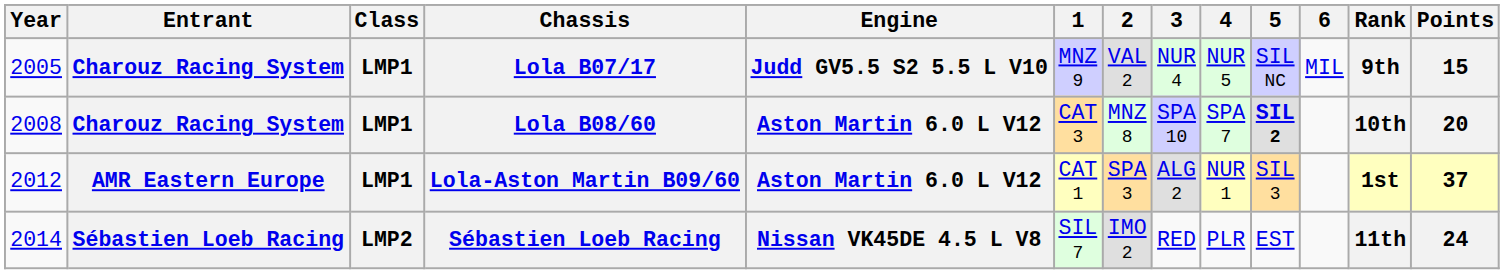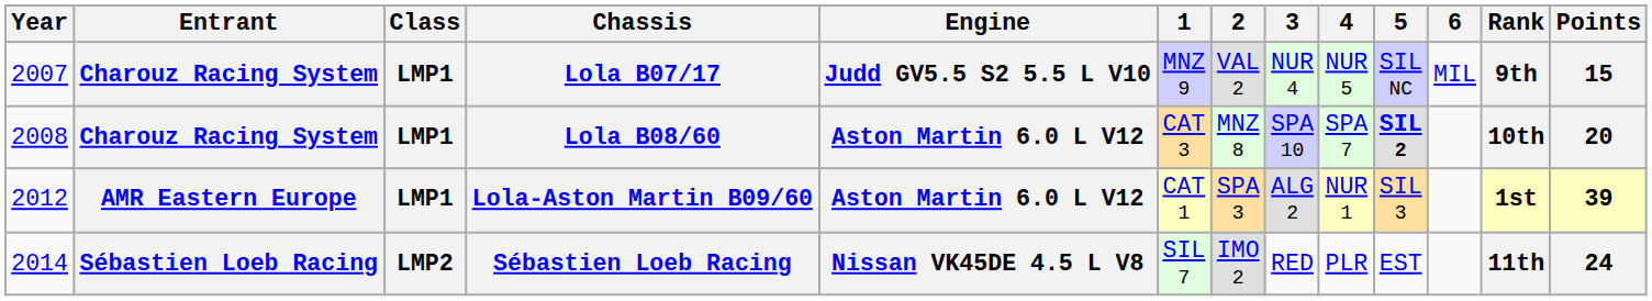Lola B07/17 | Year: 2005 -> 2007
Lola-Aston Martin B09/60 | Points: 37 -> 39
